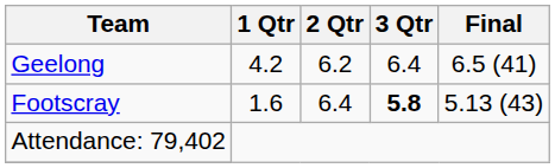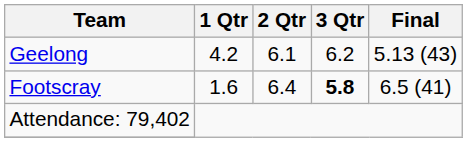Geelong | 2 Qtr: 6.2 -> 6.1
Geelong | 3 Qtr: 6.4 -> 6.2
Geelong | Final: 6.5 (41) -> 5.13 (43)
Footscray | Final: 5.13 (43) -> 6.5 (41)
